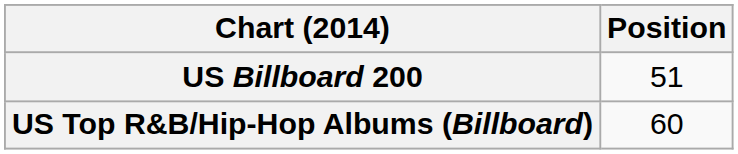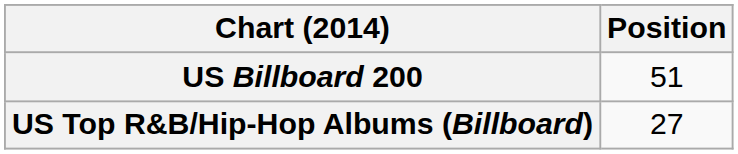US Top R&B/Hip-Hop Albums (Billboard) | Position: 60 -> 27
